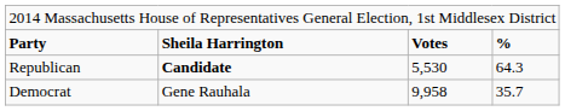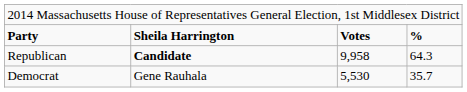Republican | column 3: 5,530 -> 9,958
Democrat | column 3: 9,958 -> 5,530
